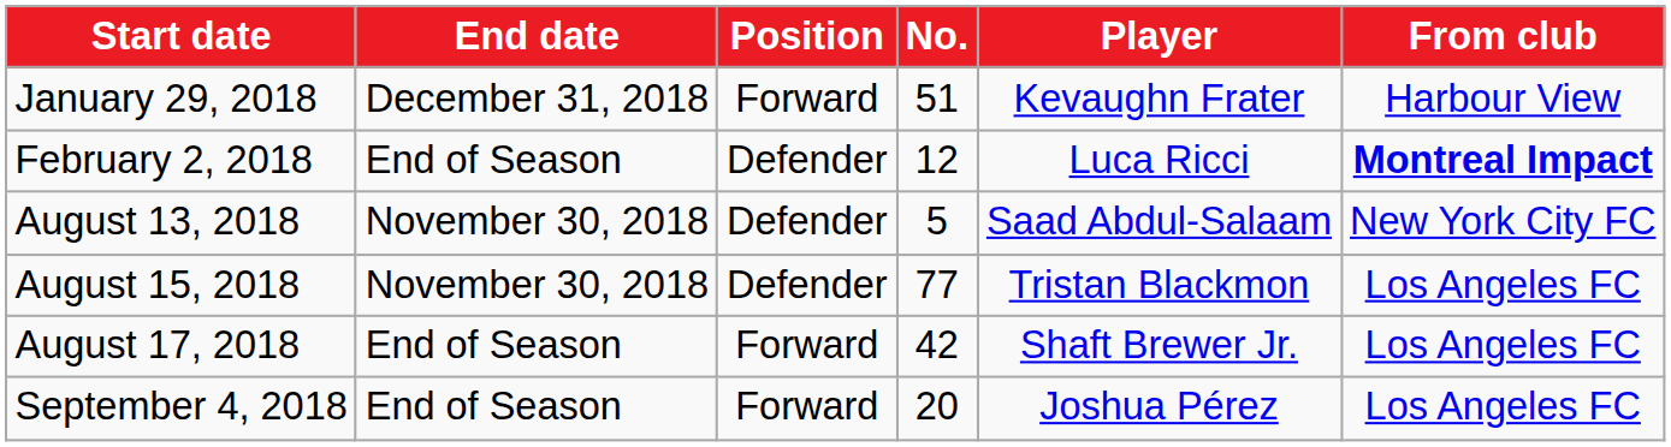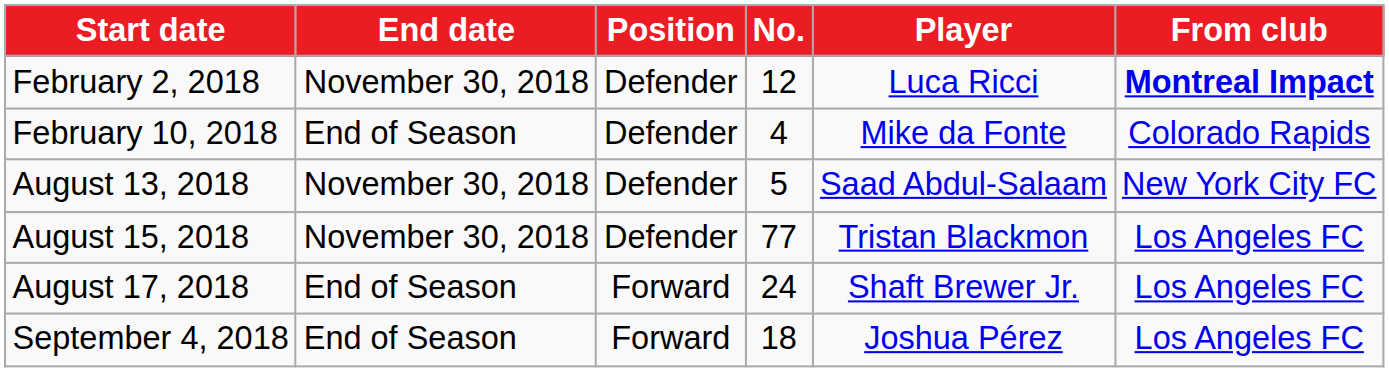- row: January 29, 2018 | December 31, 2018 | Forward | 51 | Kevaughn Frater | Harbour View
February 2, 2018 | End date: End of Season -> November 30, 2018
+ row: February 10, 2018 | End of Season | Defender | 4 | Mike da Fonte | Colorado Rapids
August 17, 2018 | No.: 42 -> 24
September 4, 2018 | No.: 20 -> 18
